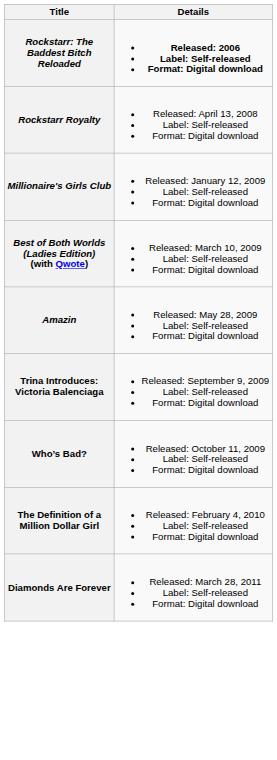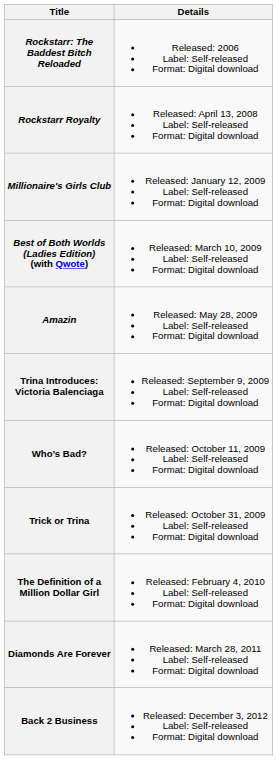Rockstarr: The Baddest Bitch Reloaded | Details: bold -> normal
+ row: Trick or Trina | Released: October 31, 2009 Label: Self-released Format: Digital download
+ row: Back 2 Business | Released: December 3, 2012 Label: Self-released Format: Digital download
